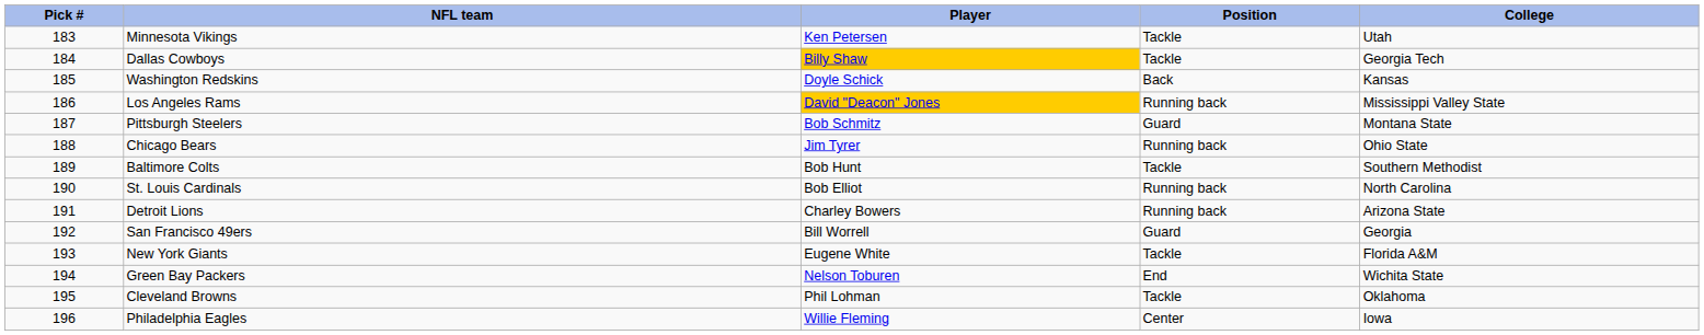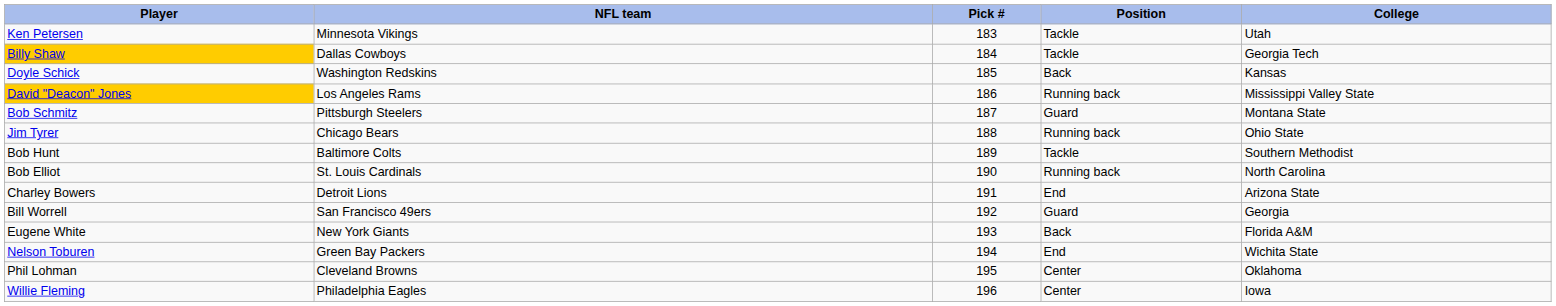columns swapped: Pick # <-> Player
Detroit Lions | Position: Running back -> End
New York Giants | Position: Tackle -> Back
Cleveland Browns | Position: Tackle -> Center
